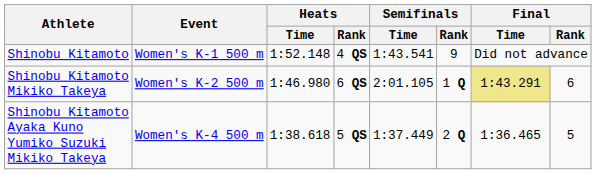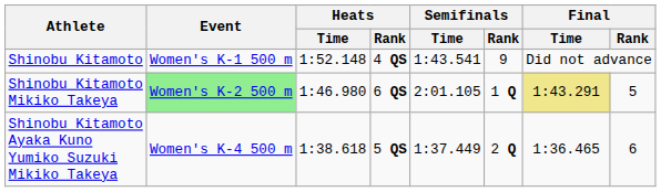Shinobu Kitamoto Mikiko Takeya | Event: no background -> lightgreen background
Shinobu Kitamoto Mikiko Takeya | Final / Rank: 6 -> 5
Shinobu Kitamoto Ayaka Kuno Yumiko Suzuki Mikiko Takeya | Final / Rank: 5 -> 6
